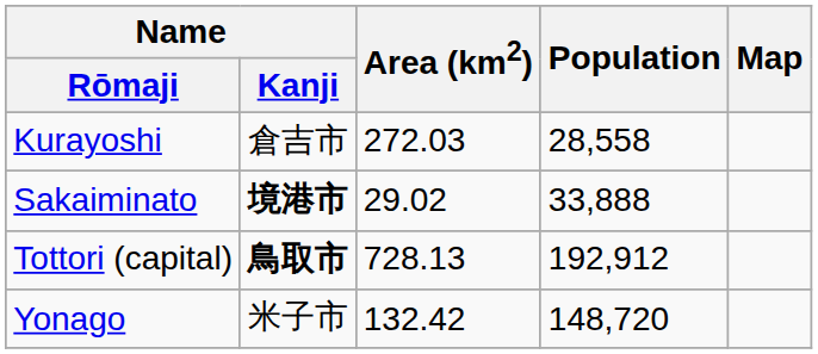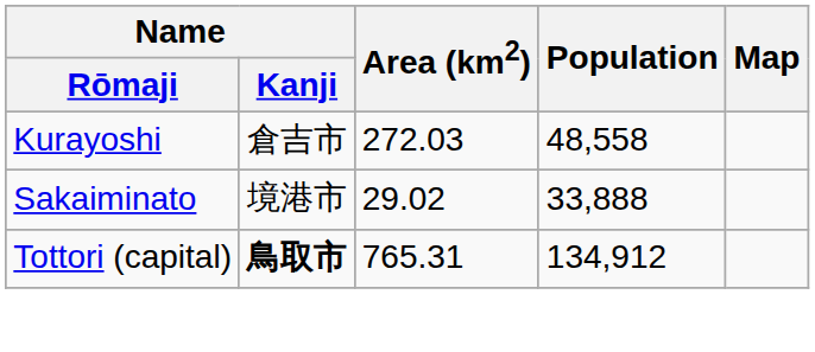Kurayoshi | Population: 28,558 -> 48,558
Sakaiminato | Name / Kanji: bold -> normal
Tottori (capital) | Area (km2): 728.13 -> 765.31
Tottori (capital) | Population: 192,912 -> 134,912
- row: Yonago | 米子市 | 132.42 | 148,720
